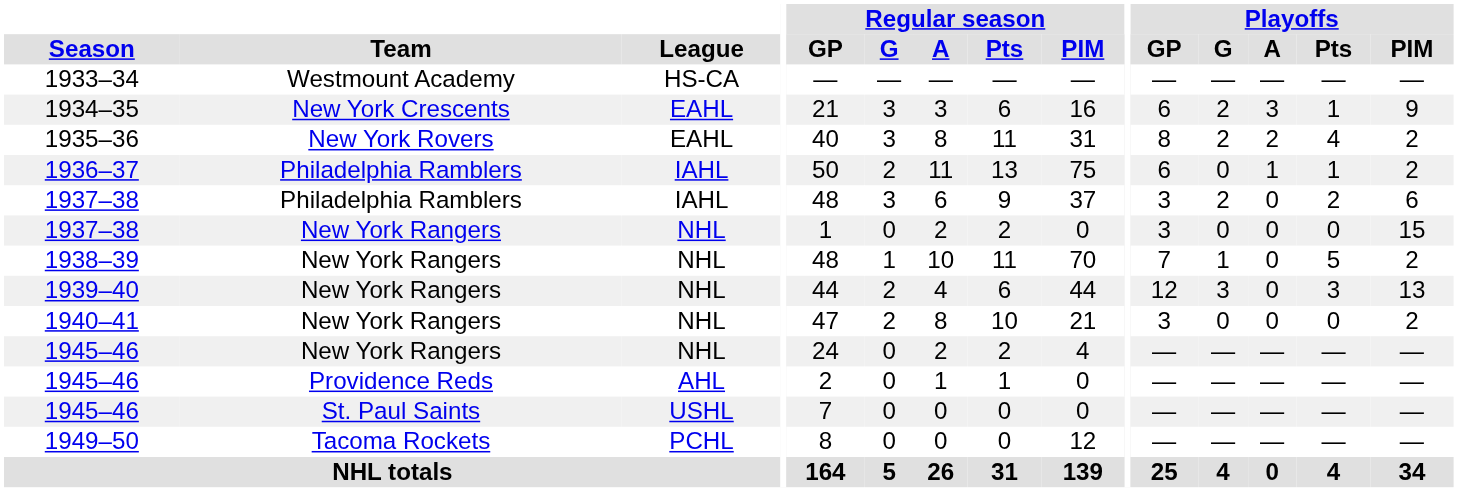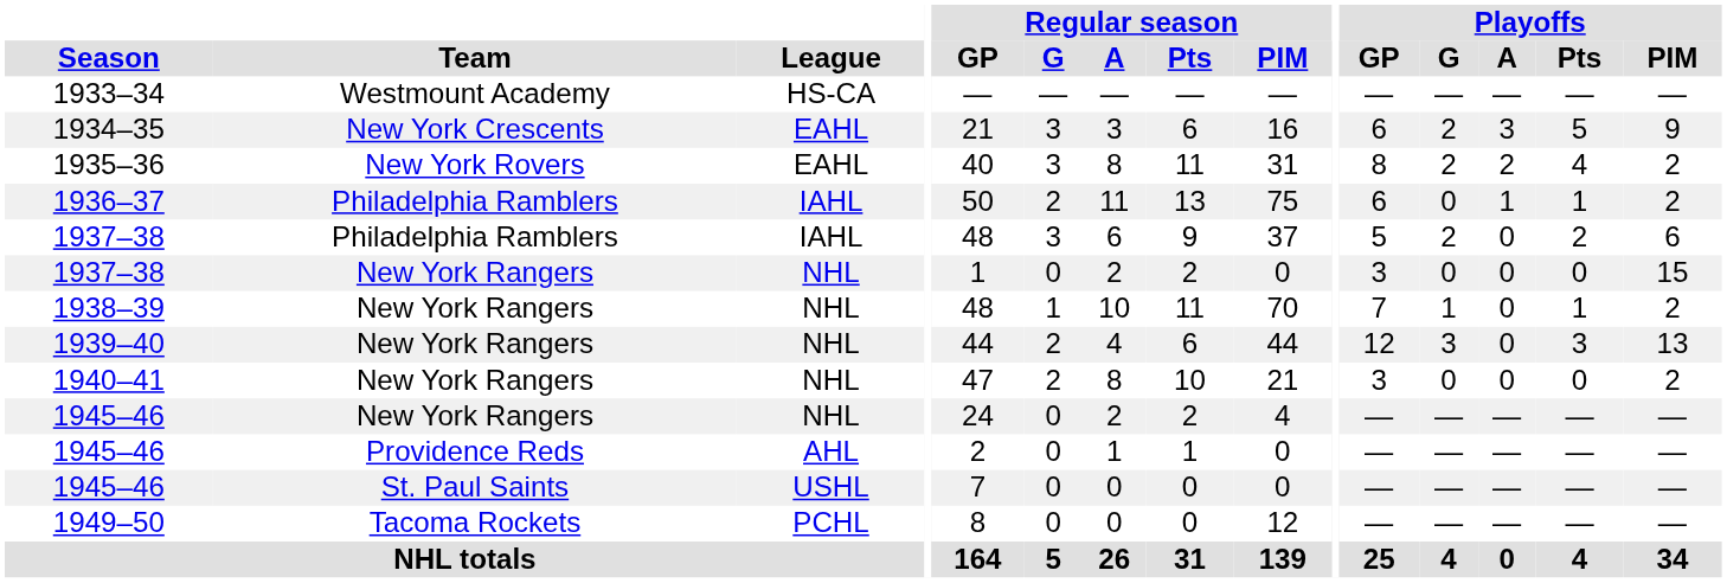1934–35 | Playoffs / Pts: 1 -> 5
1937–38 / Philadelphia Ramblers | Playoffs / GP: 3 -> 5
1938–39 | Playoffs / Pts: 5 -> 1
